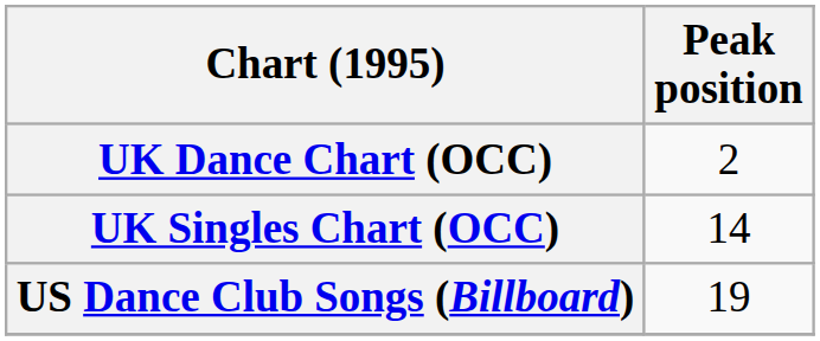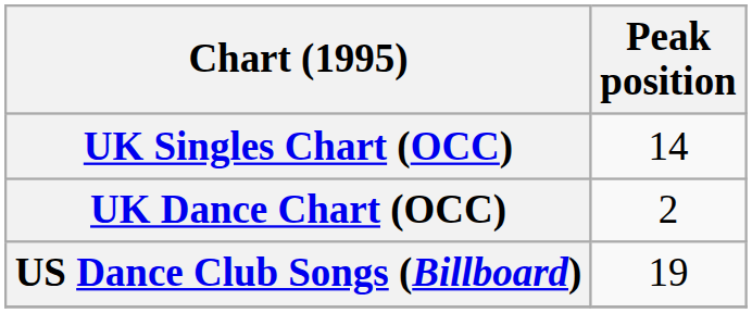rows swapped: UK Singles Chart (OCC) <-> UK Dance Chart (OCC)
